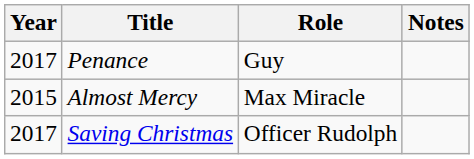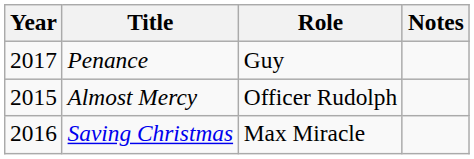Almost Mercy | Role: Max Miracle -> Officer Rudolph
Saving Christmas | Year: 2017 -> 2016
Saving Christmas | Role: Officer Rudolph -> Max Miracle
